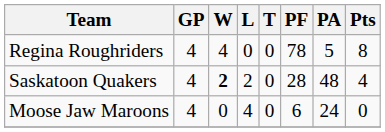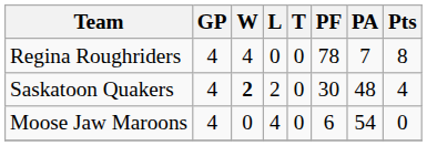Regina Roughriders | PA: 5 -> 7
Saskatoon Quakers | PF: 28 -> 30
Moose Jaw Maroons | PA: 24 -> 54
